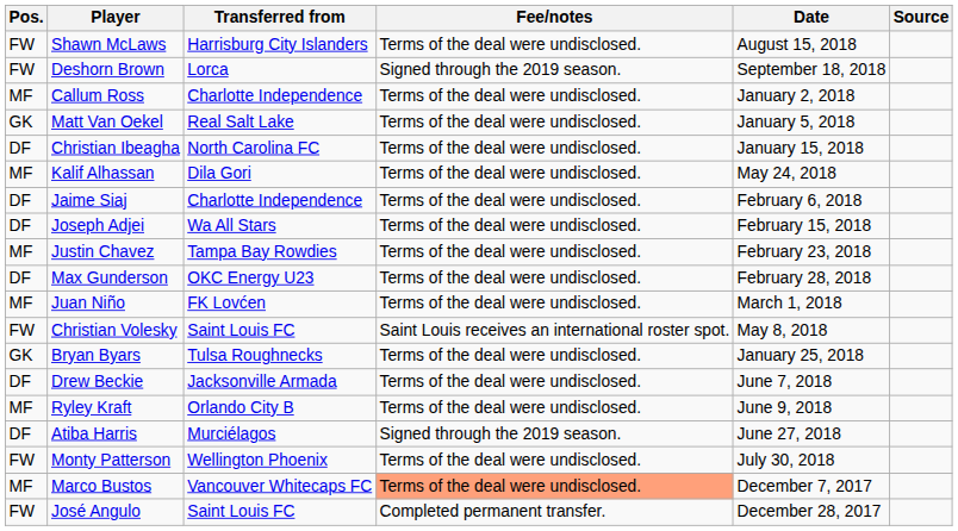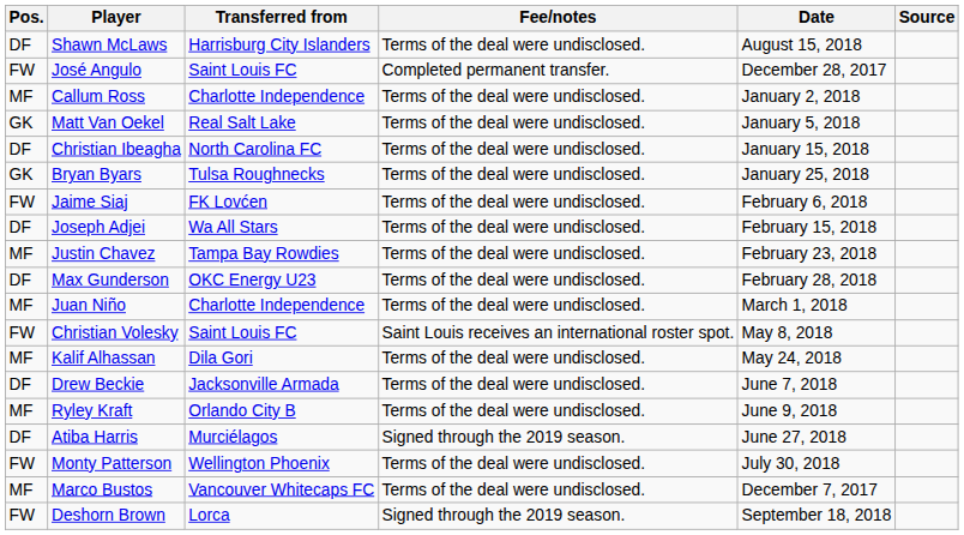Shawn McLaws | Pos.: FW -> DF
rows swapped: José Angulo <-> Deshorn Brown
rows swapped: Bryan Byars <-> Kalif Alhassan
Jaime Siaj | Pos.: DF -> FW
Jaime Siaj | Transferred from: Charlotte Independence -> FK Lovćen
Juan Niño | Transferred from: FK Lovćen -> Charlotte Independence
Marco Bustos | Fee/notes: lightsalmon background -> no background
